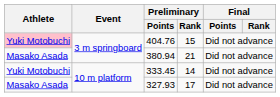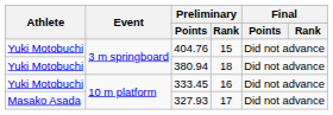404.76 | Athlete: pink background -> no background
380.94 | Athlete: Masako Asada -> Yuki Motobuchi
380.94 | Preliminary / Rank: 21 -> 18
333.45 | Preliminary / Rank: 14 -> 16
